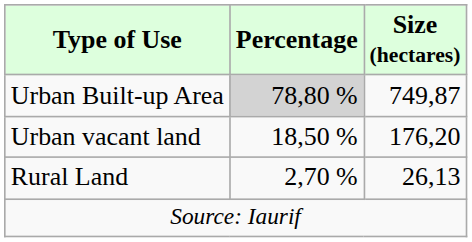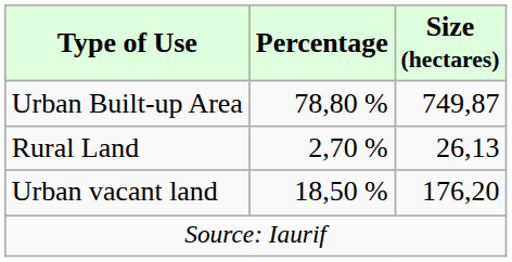Urban Built-up Area | Percentage: lightgrey background -> no background
rows swapped: Urban vacant land <-> Rural Land
